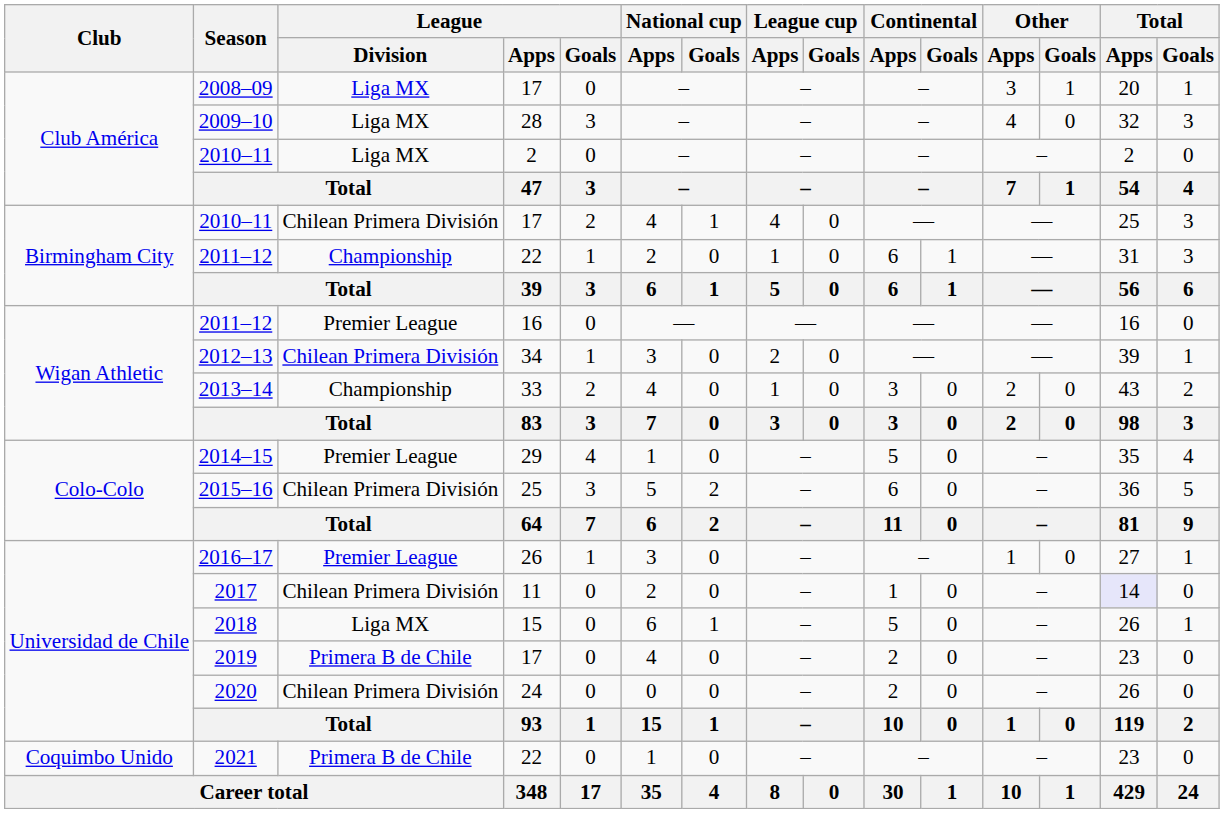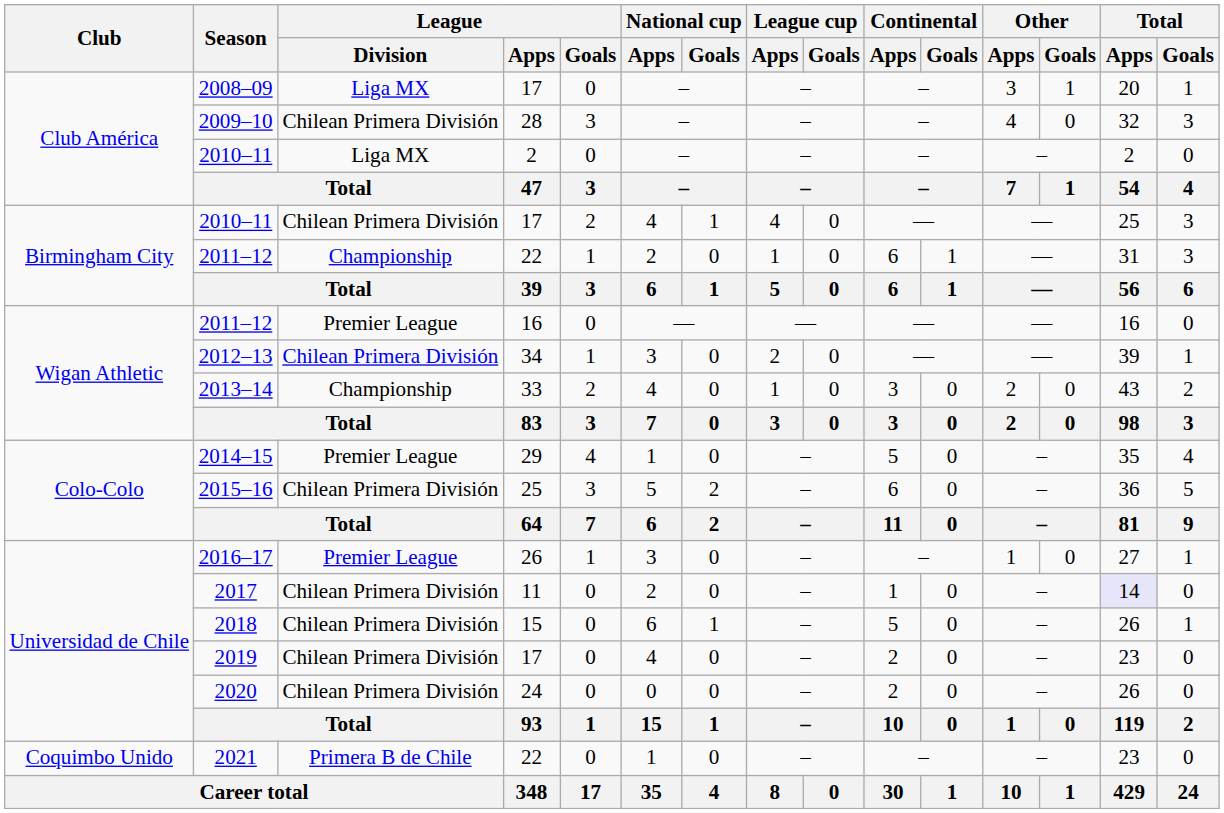2009–10 | League / Division: Liga MX -> Chilean Primera División
2018 | League / Division: Liga MX -> Chilean Primera División
2019 | League / Division: Primera B de Chile -> Chilean Primera División
